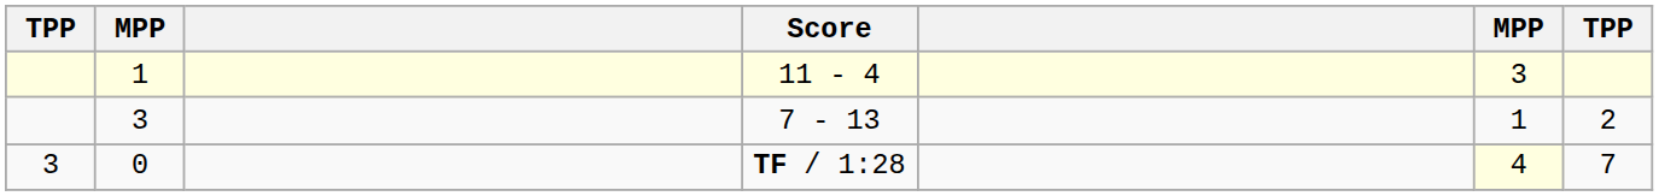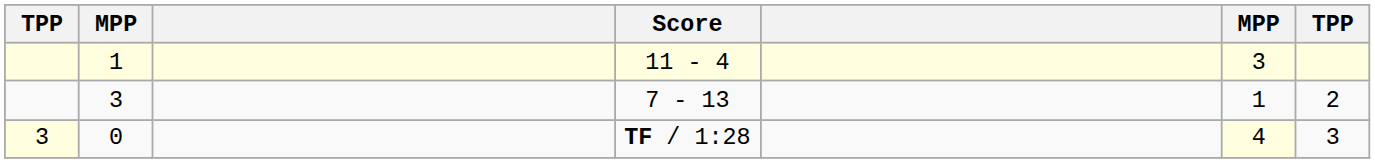0 | column 1: no background -> lightyellow background
0 | column 7: 7 -> 3
